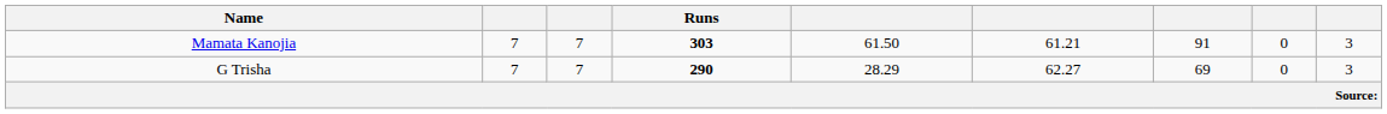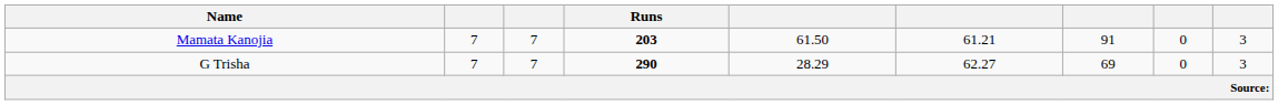Mamata Kanojia | Runs: 303 -> 203
